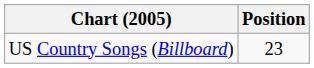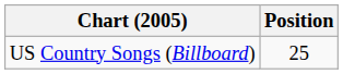US Country Songs (Billboard) | Position: 23 -> 25
